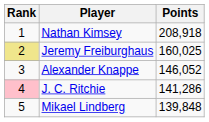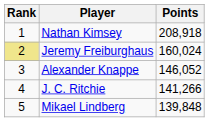Jeremy Freiburghaus | Points: 160,025 -> 160,024
J. C. Ritchie | Rank: pink background -> no background
J. C. Ritchie | Points: 141,286 -> 141,266
